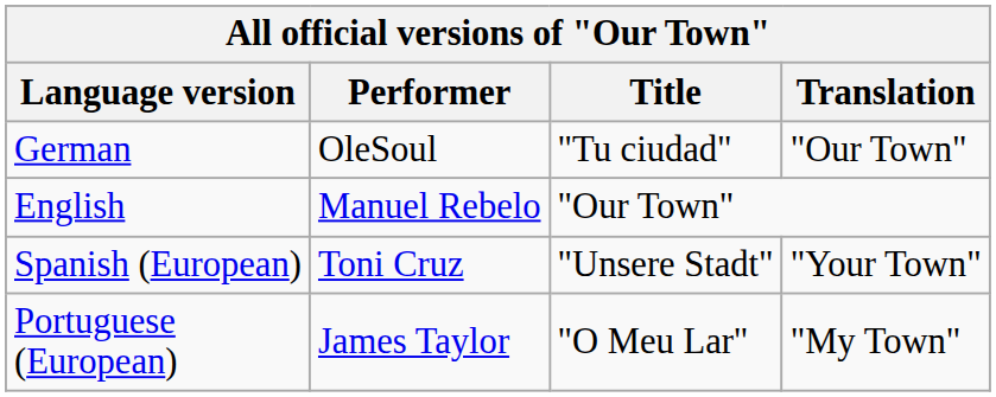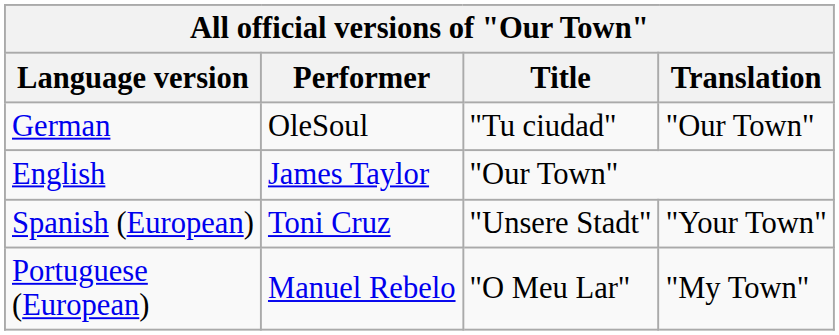English | Performer: Manuel Rebelo -> James Taylor
Portuguese (European) | Performer: James Taylor -> Manuel Rebelo
